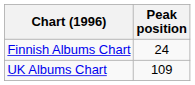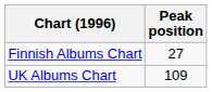Finnish Albums Chart | Peak position: 24 -> 27
